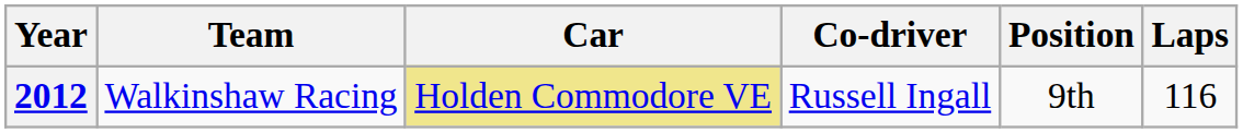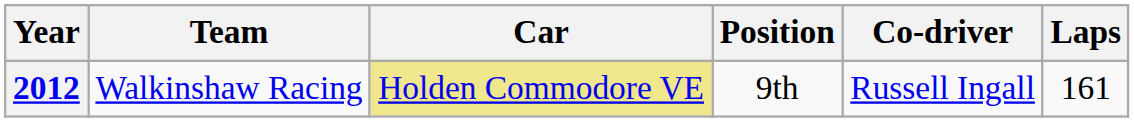columns swapped: Co-driver <-> Position
2012 | Laps: 116 -> 161
